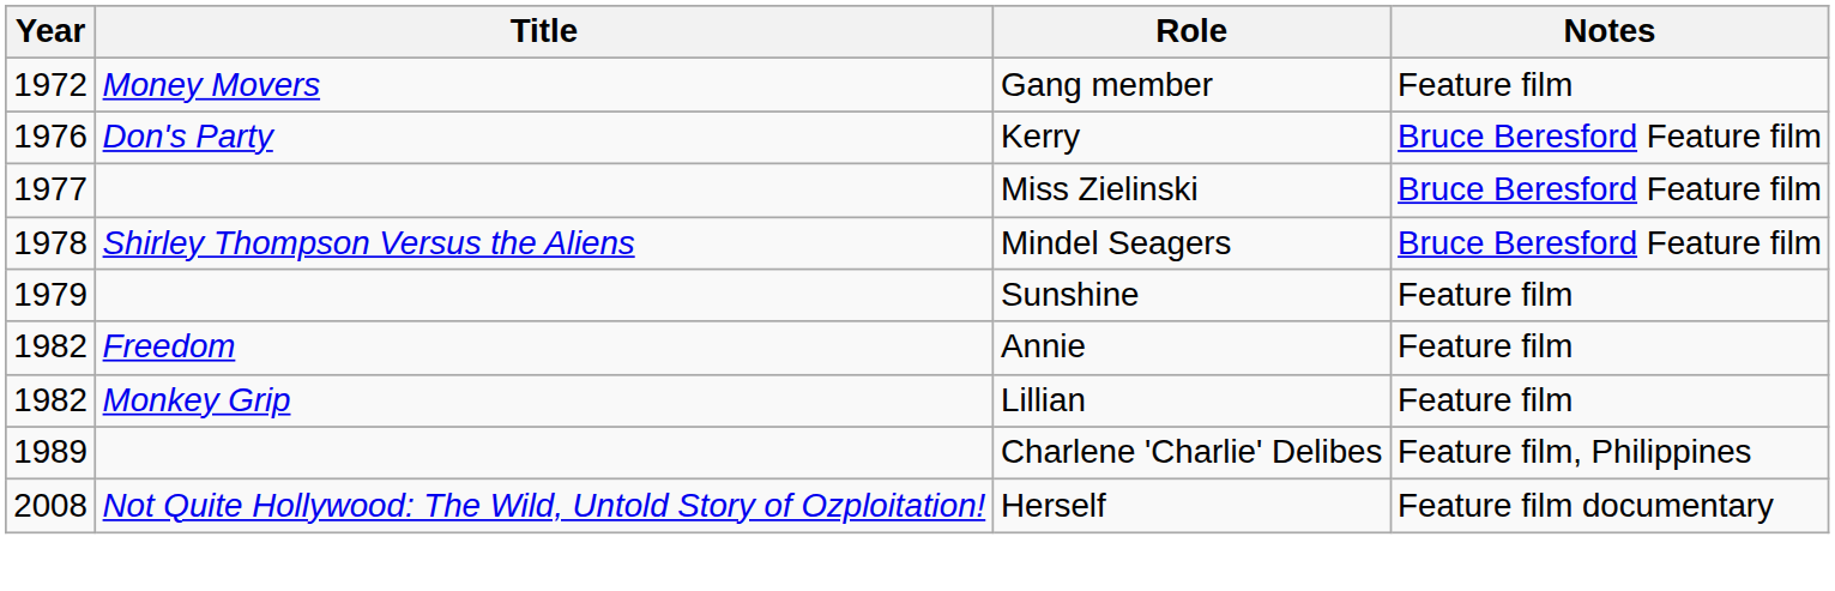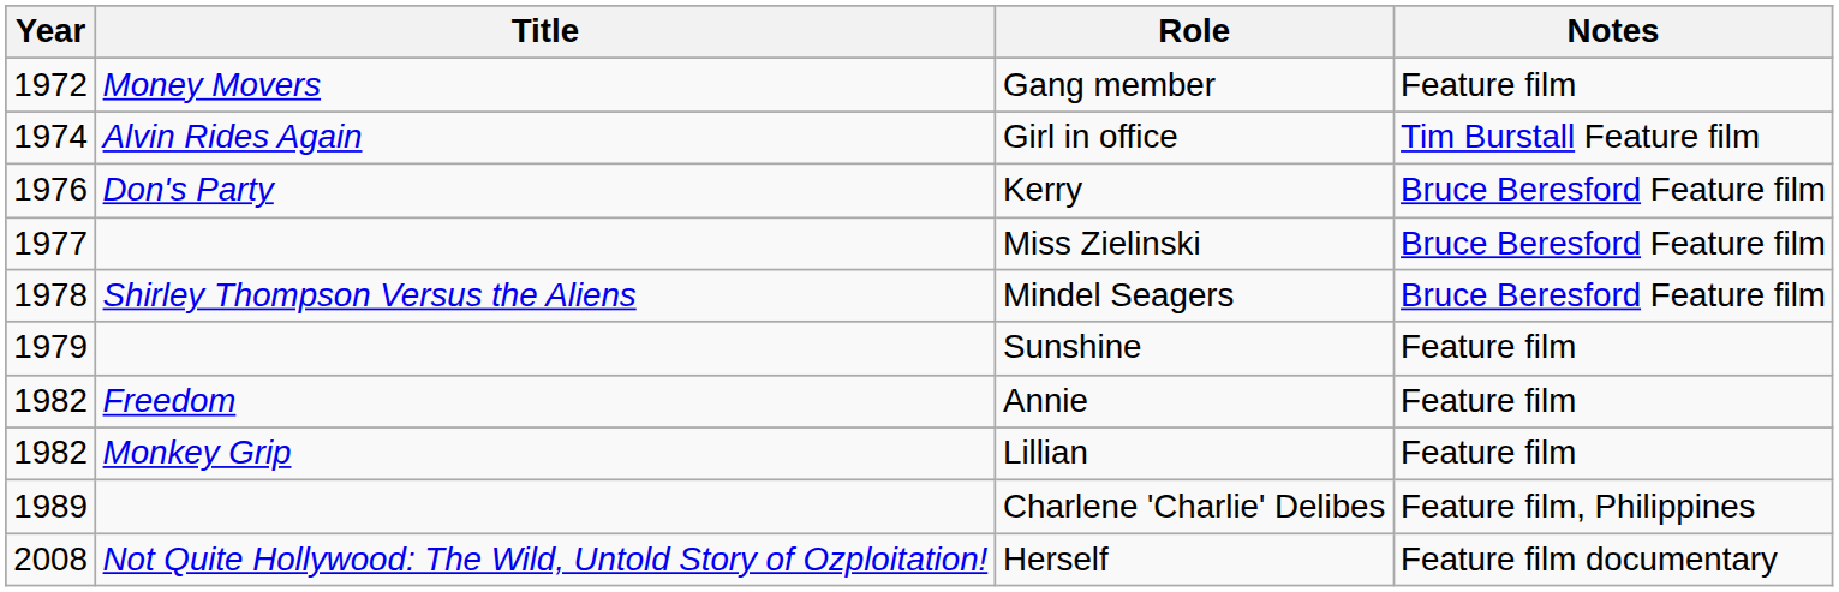+ row: 1974 | Alvin Rides Again | Girl in office | Tim Burstall Feature film
